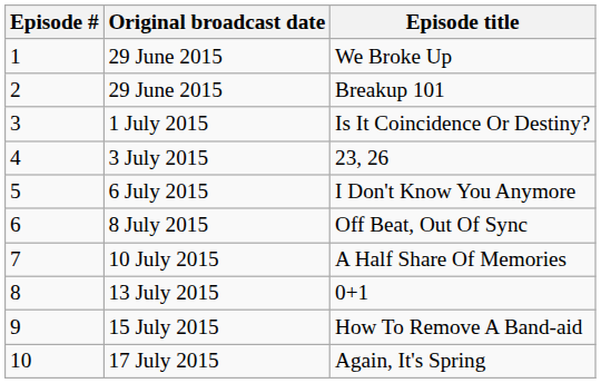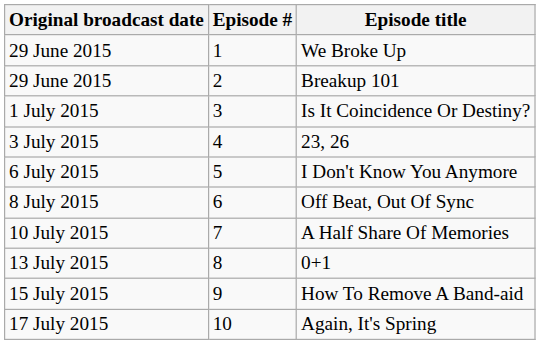columns swapped: Episode # <-> Original broadcast date
